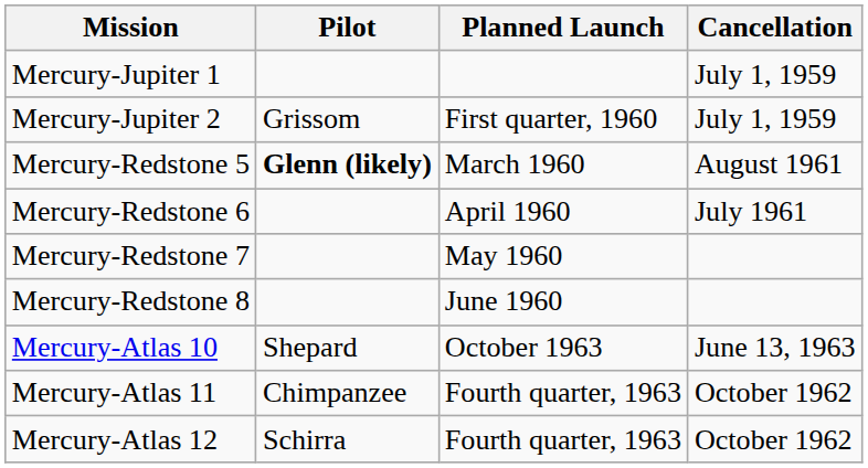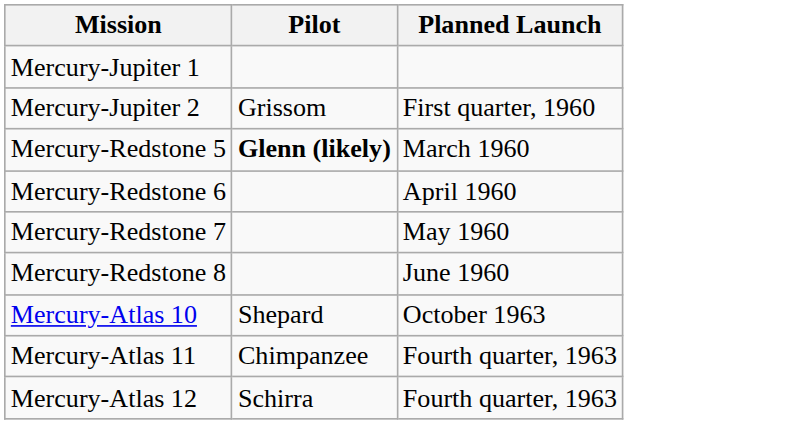- column: Cancellation | July 1, 1959 | July 1, 1959 | August 1961 | July 1961 | June 13, 1963 | October 1962 | October 1962
